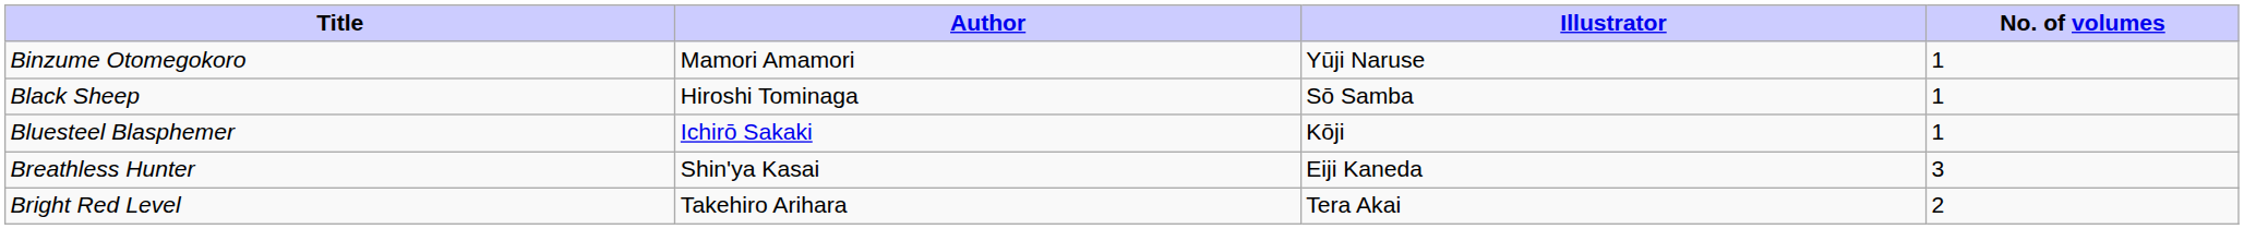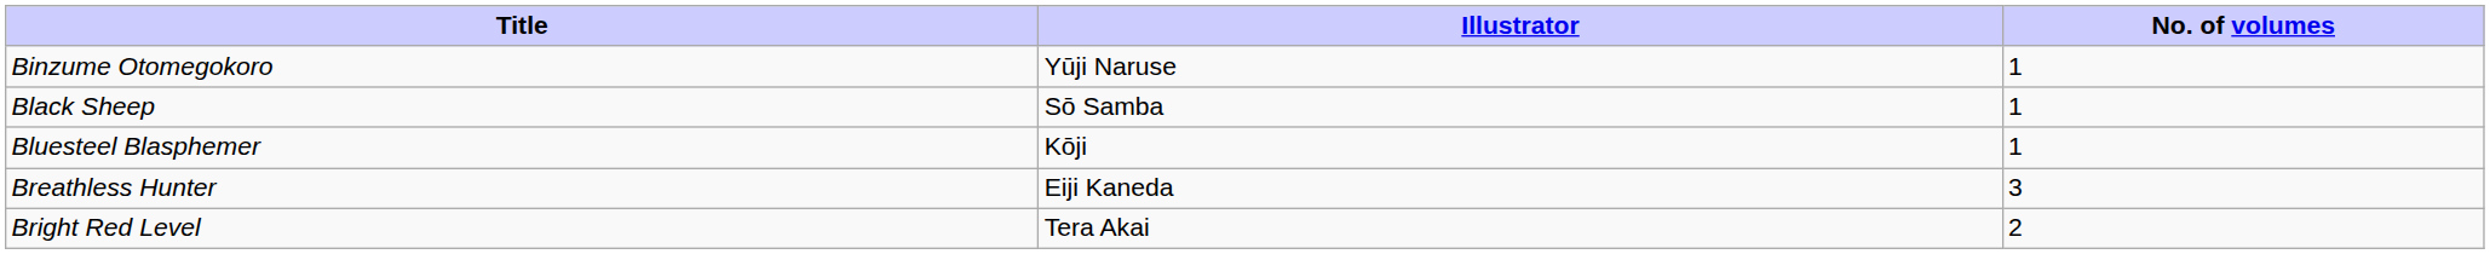- column: Author | Mamori Amamori | Hiroshi Tominaga | Ichirō Sakaki | Shin'ya Kasai | Takehiro Arihara
